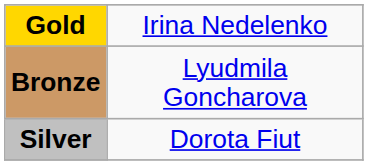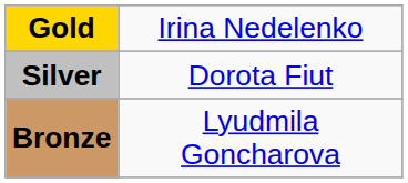rows swapped: Silver <-> Bronze
